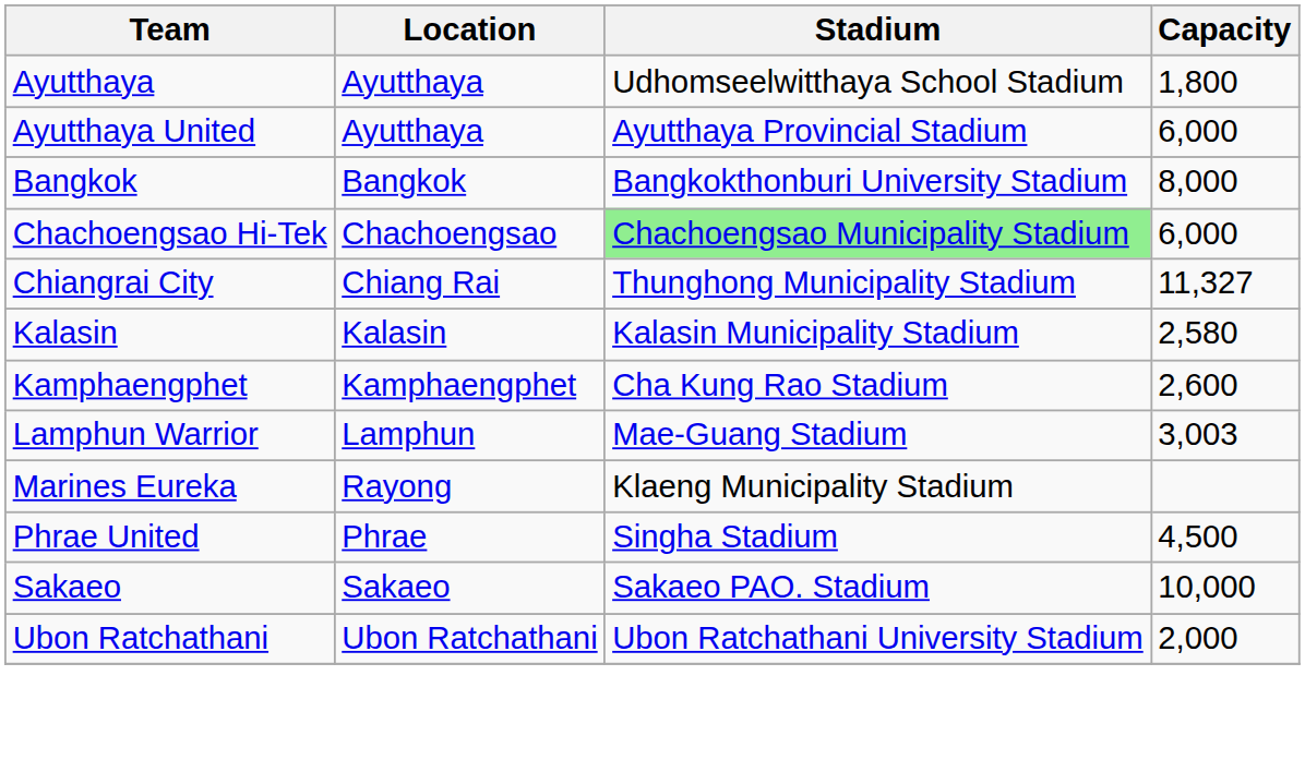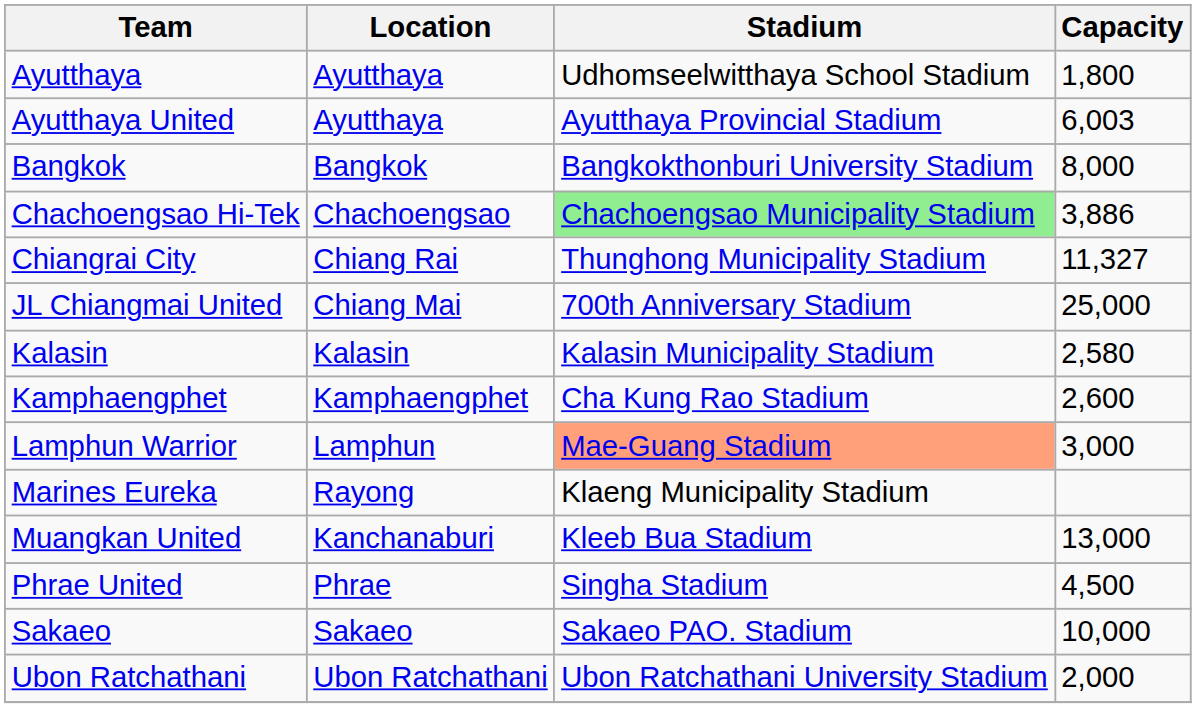Ayutthaya United | Capacity: 6,000 -> 6,003
Chachoengsao Hi-Tek | Capacity: 6,000 -> 3,886
+ row: JL Chiangmai United | Chiang Mai | 700th Anniversary Stadium | 25,000
Lamphun Warrior | Stadium: no background -> lightsalmon background
Lamphun Warrior | Capacity: 3,003 -> 3,000
+ row: Muangkan United | Kanchanaburi | Kleeb Bua Stadium | 13,000
